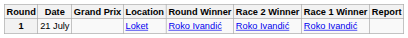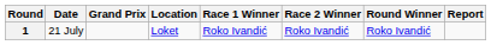columns swapped: Race 1 Winner <-> Round Winner
